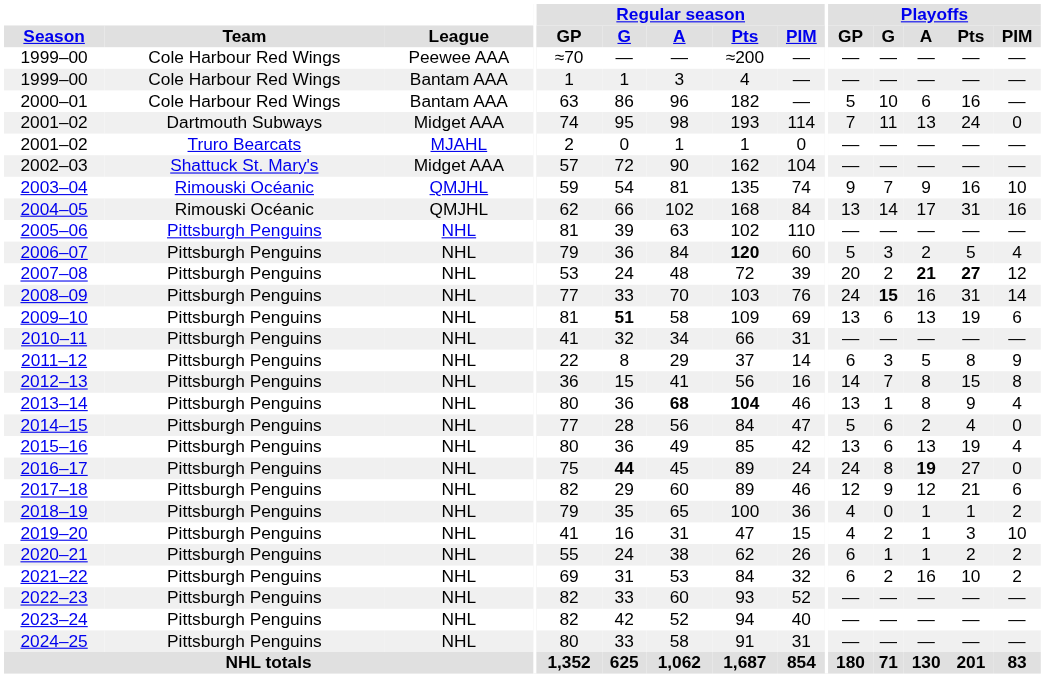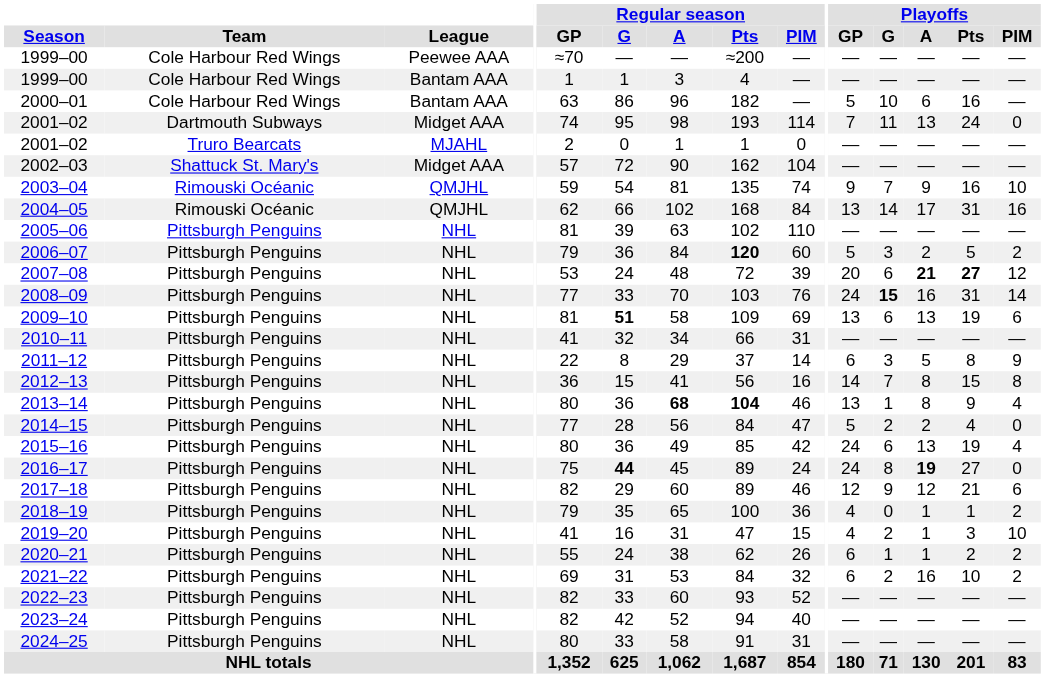2006–07 | Playoffs / PIM: 4 -> 2
2007–08 | Playoffs / G: 2 -> 6
2014–15 | Playoffs / G: 6 -> 2
2015–16 | Playoffs / GP: 13 -> 24
